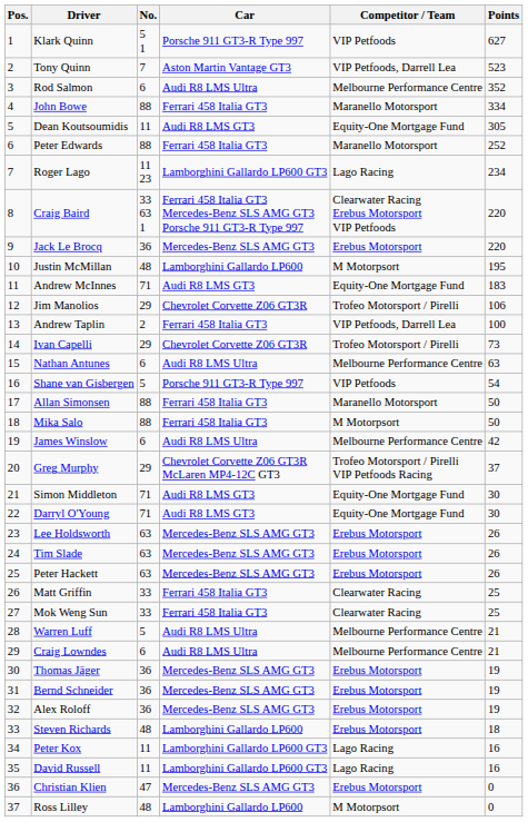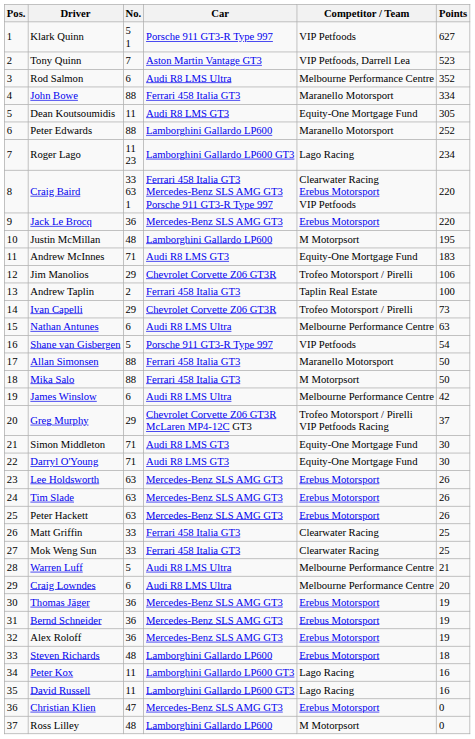Peter Edwards | Car: Ferrari 458 Italia GT3 -> Lamborghini Gallardo LP600
Andrew Taplin | Competitor / Team: VIP Petfoods, Darrell Lea -> Taplin Real Estate
Craig Lowndes | Points: 21 -> 20
